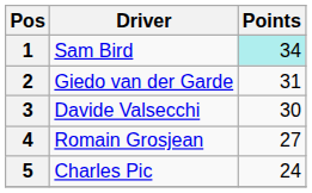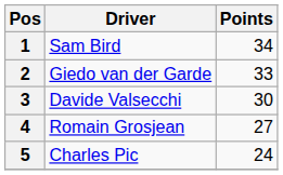1 | Points: paleturquoise background -> no background
2 | Points: 31 -> 33
